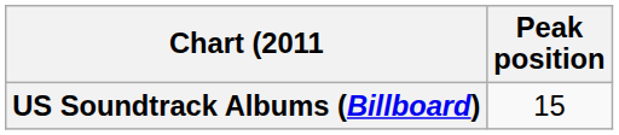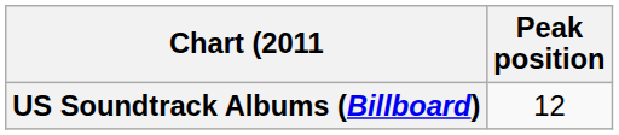US Soundtrack Albums (Billboard) | Peak position: 15 -> 12
